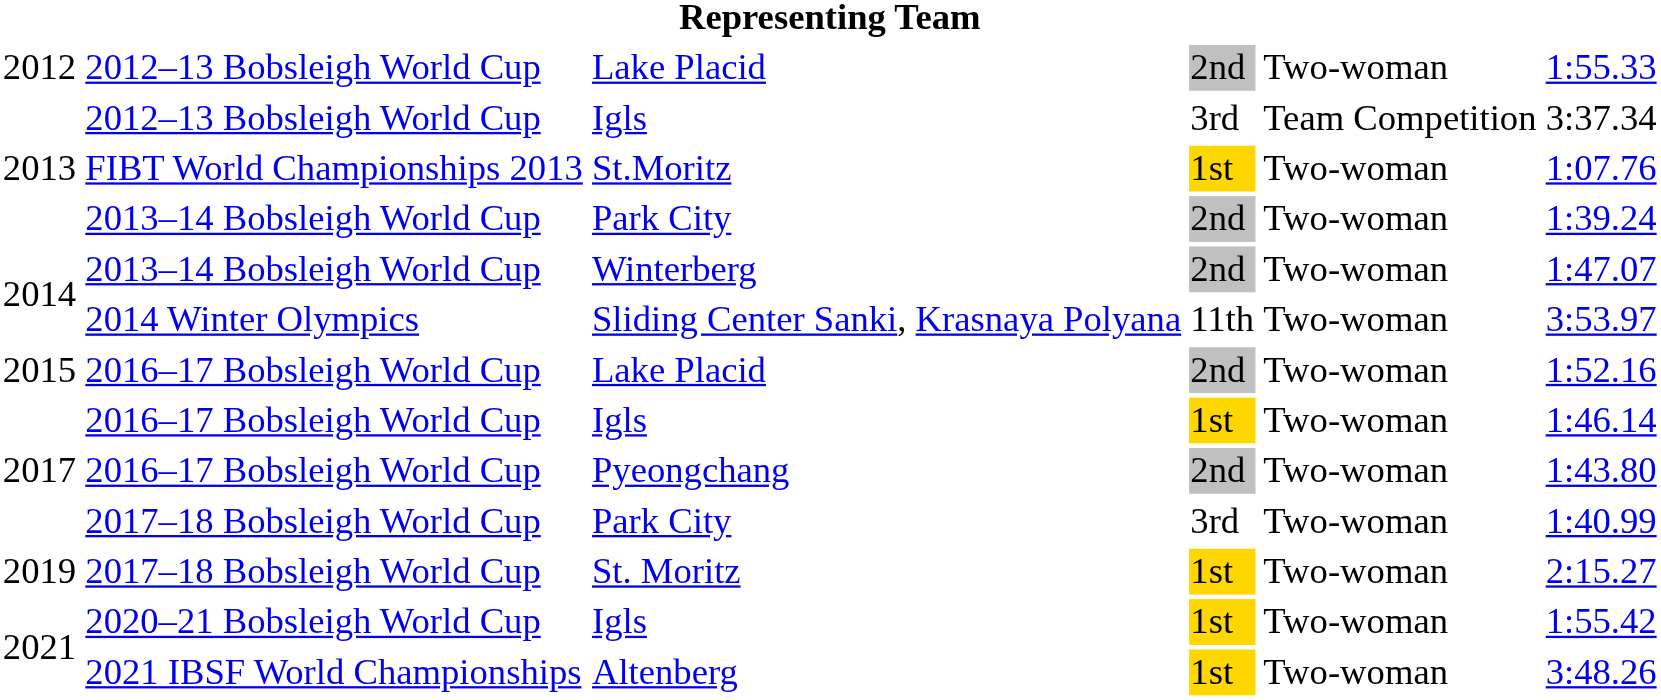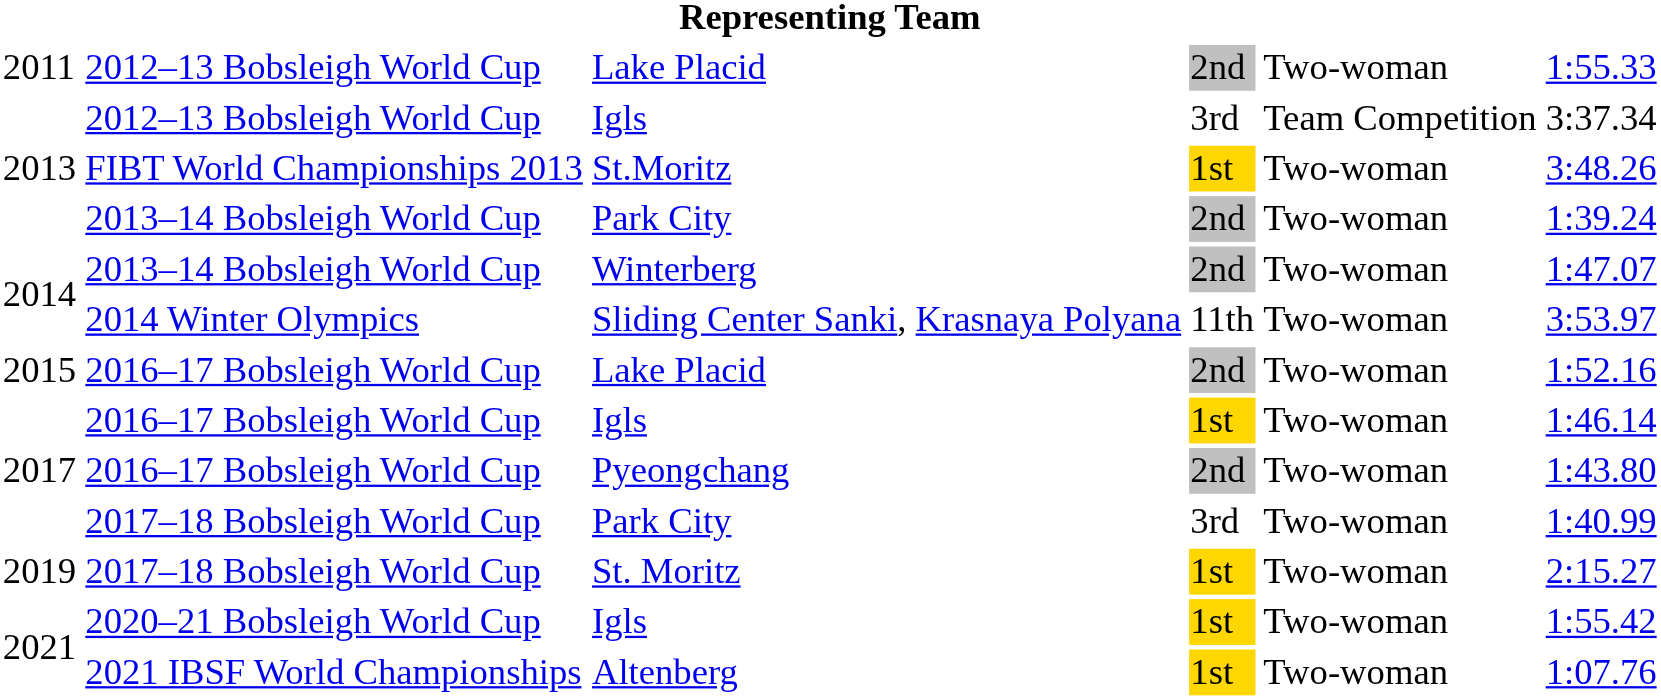2012–13 Bobsleigh World Cup / Lake Placid | column 1: 2012 -> 2011
St.Moritz | column 6: 1:07.76 -> 3:48.26
Altenberg | column 6: 3:48.26 -> 1:07.76
